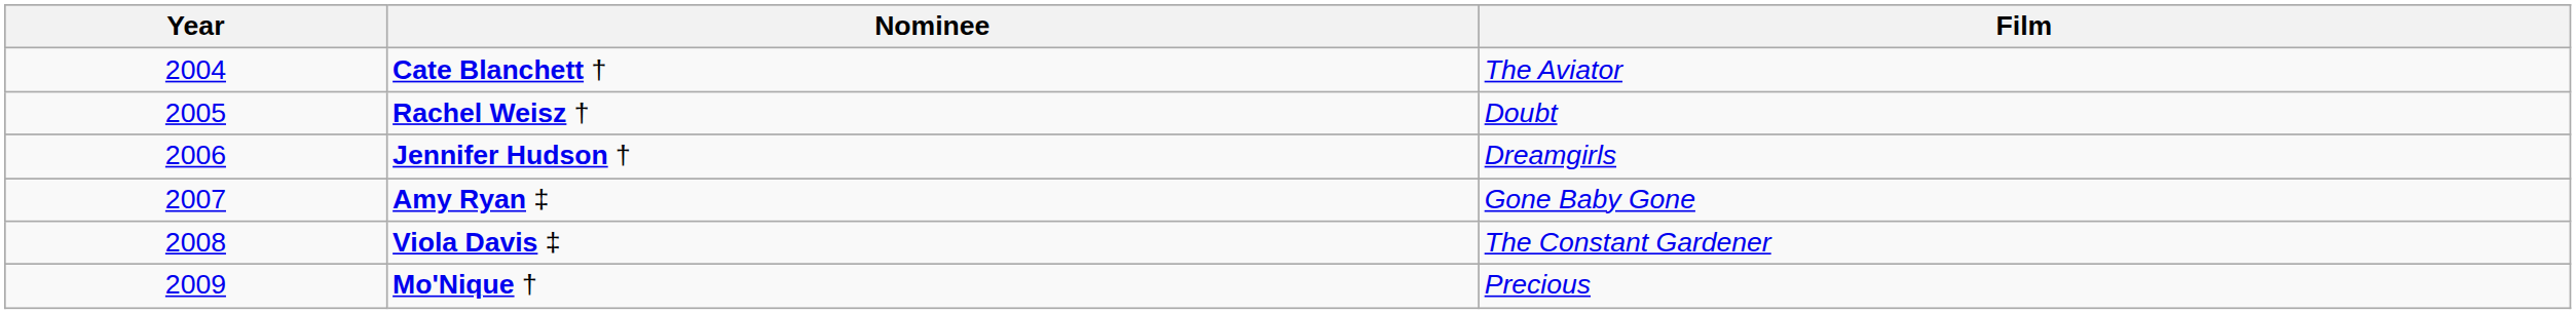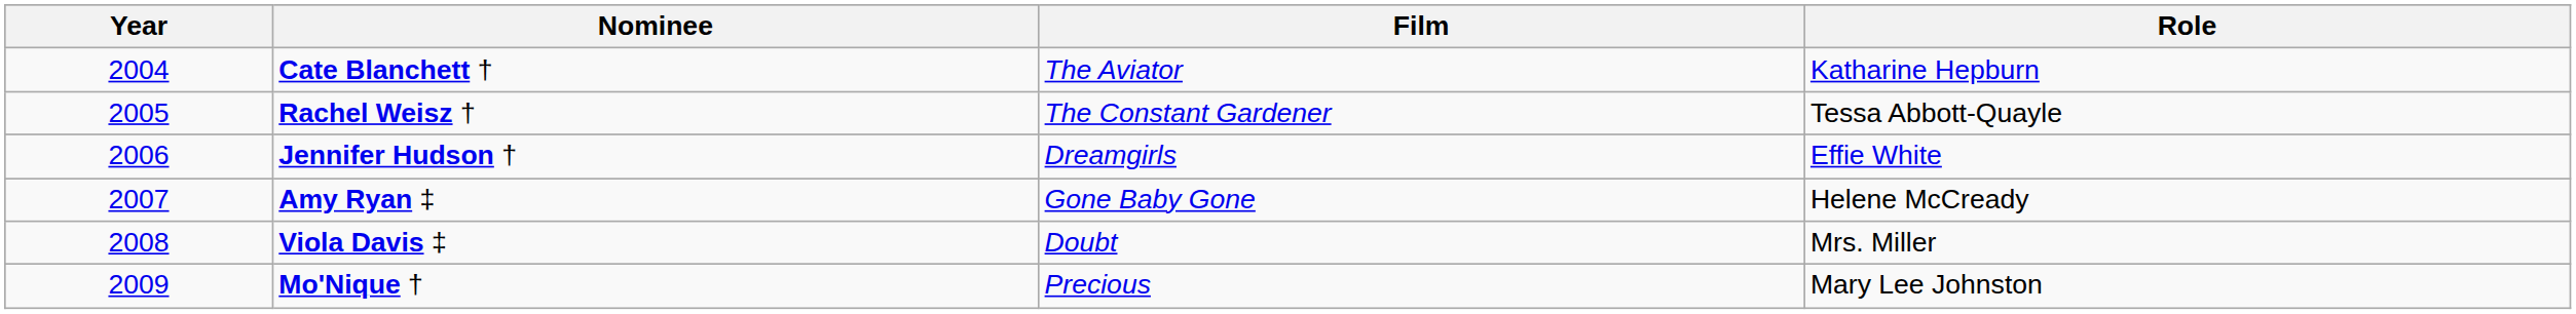+ column: Role | Katharine Hepburn | Tessa Abbott-Quayle | Effie White | Helene McCready | Mrs. Miller | Mary Lee Johnston
Rachel Weisz † | Film: Doubt -> The Constant Gardener
Viola Davis ‡ | Film: The Constant Gardener -> Doubt
